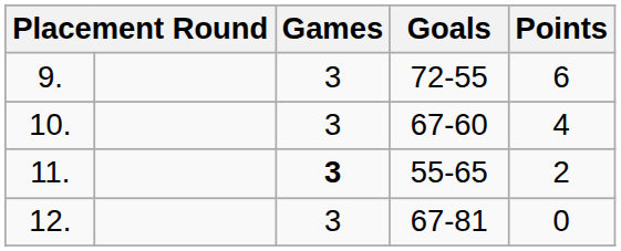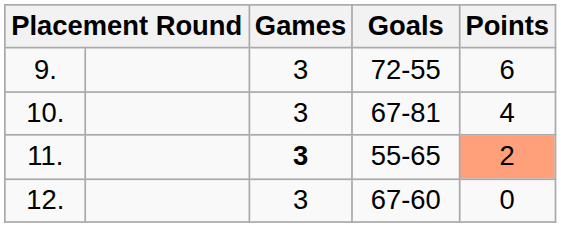10. | Goals: 67-60 -> 67-81
11. | Points: no background -> lightsalmon background
12. | Goals: 67-81 -> 67-60
